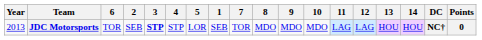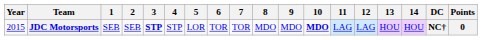columns swapped: 1 <-> 6
JDC Motorsports | Year: 2013 -> 2015
JDC Motorsports | 10: normal -> bold
